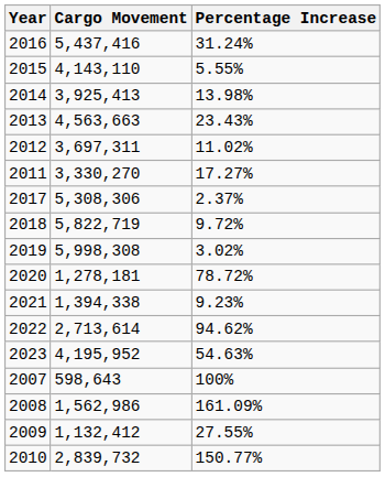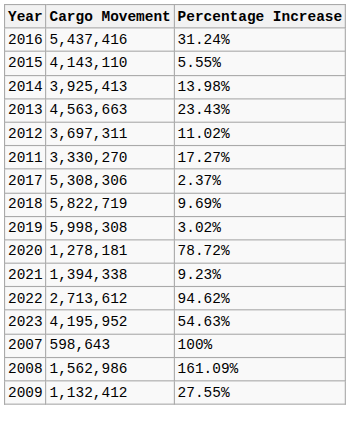2018 | Percentage Increase: 9.72% -> 9.69%
2022 | Cargo Movement: 2,713,614 -> 2,713,612
- row: 2010 | 2,839,732 | 150.77%
